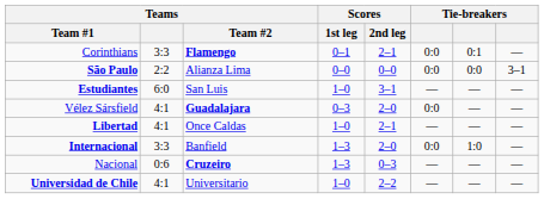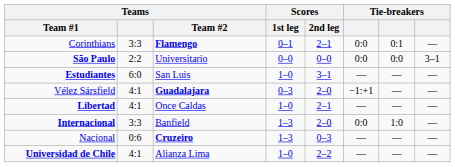São Paulo | Teams / Team #2: Alianza Lima -> Universitario
Vélez Sársfield | column 6: 0:0 -> −1:+1
Universidad de Chile | Teams / Team #2: Universitario -> Alianza Lima
